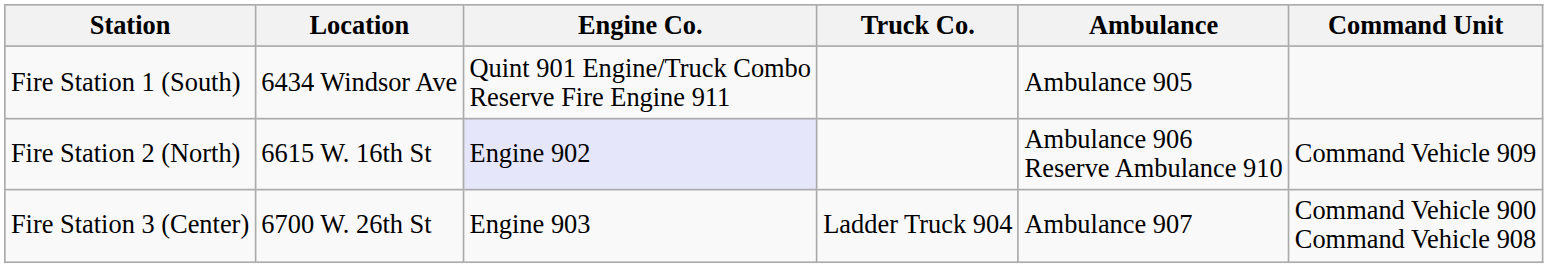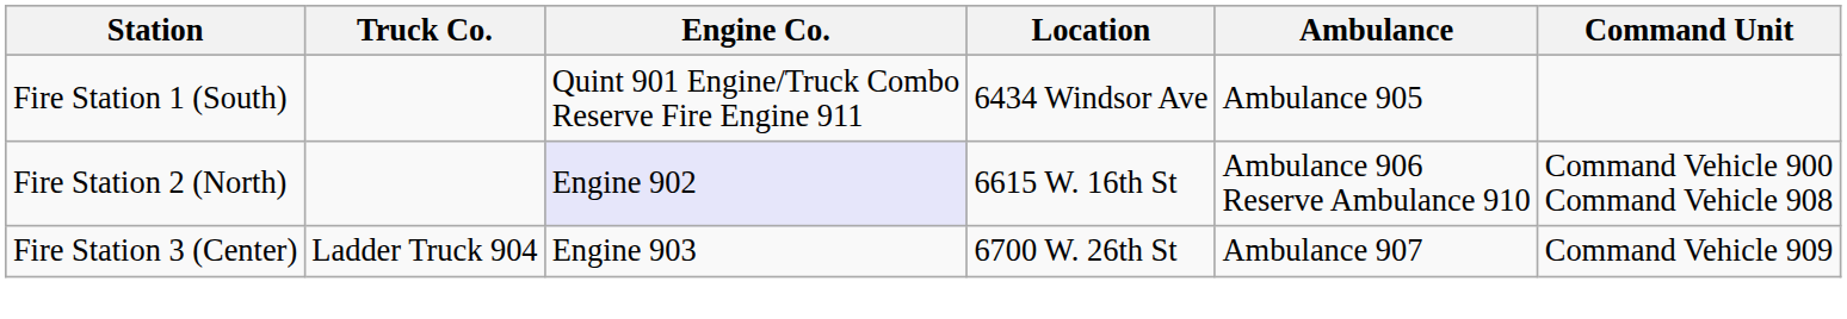columns swapped: Location <-> Truck Co.
Fire Station 2 (North) | Command Unit: Command Vehicle 909 -> Command Vehicle 900 Command Vehicle 908
Fire Station 3 (Center) | Command Unit: Command Vehicle 900 Command Vehicle 908 -> Command Vehicle 909
